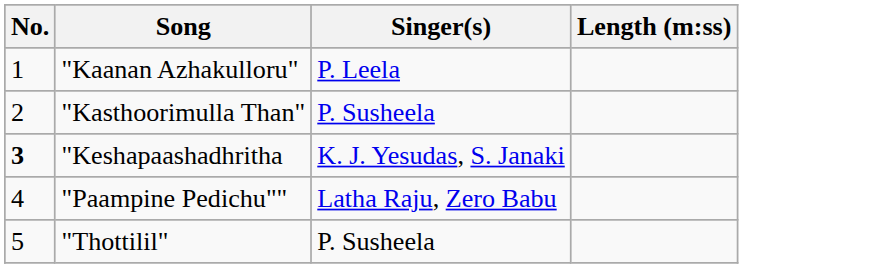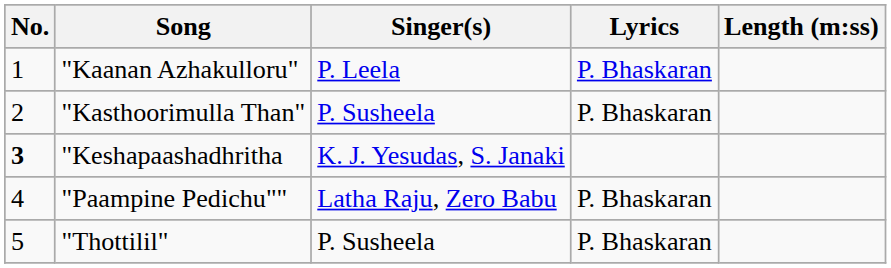+ column: Lyrics | P. Bhaskaran | P. Bhaskaran | P. Bhaskaran | P. Bhaskaran
